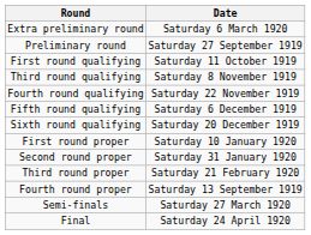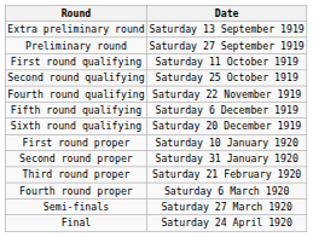Extra preliminary round | Date: Saturday 6 March 1920 -> Saturday 13 September 1919
+ row: Second round qualifying | Saturday 25 October 1919
- row: Third round qualifying | Saturday 8 November 1919
Fourth round proper | Date: Saturday 13 September 1919 -> Saturday 6 March 1920
